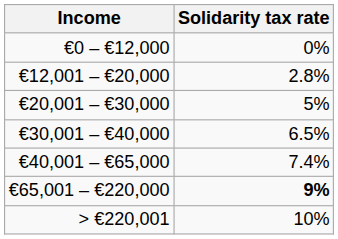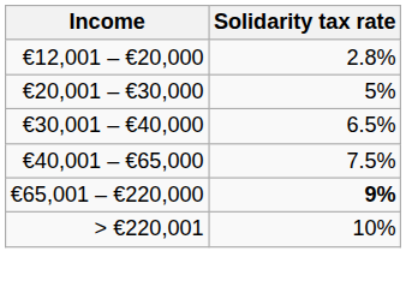- row: €0 – €12,000 | 0%
€40,001 – €65,000 | Solidarity tax rate: 7.4% -> 7.5%
